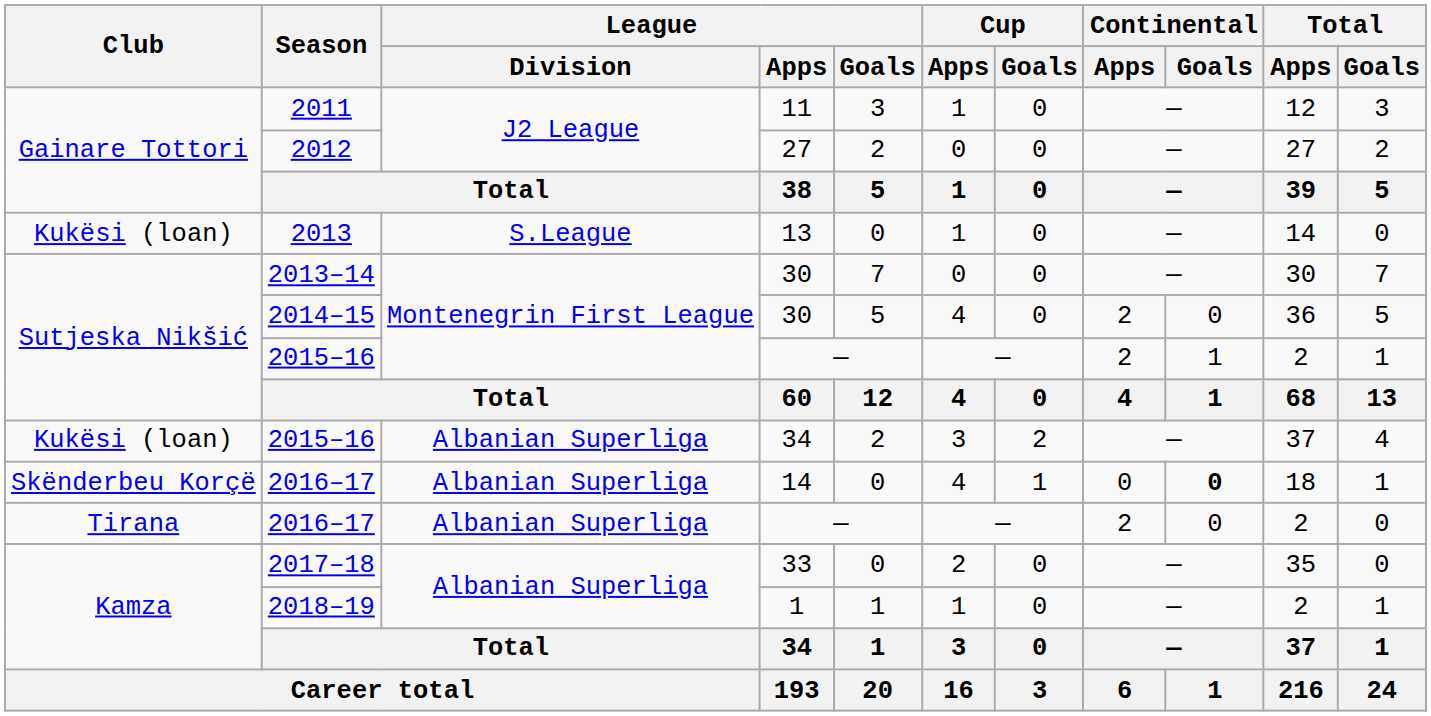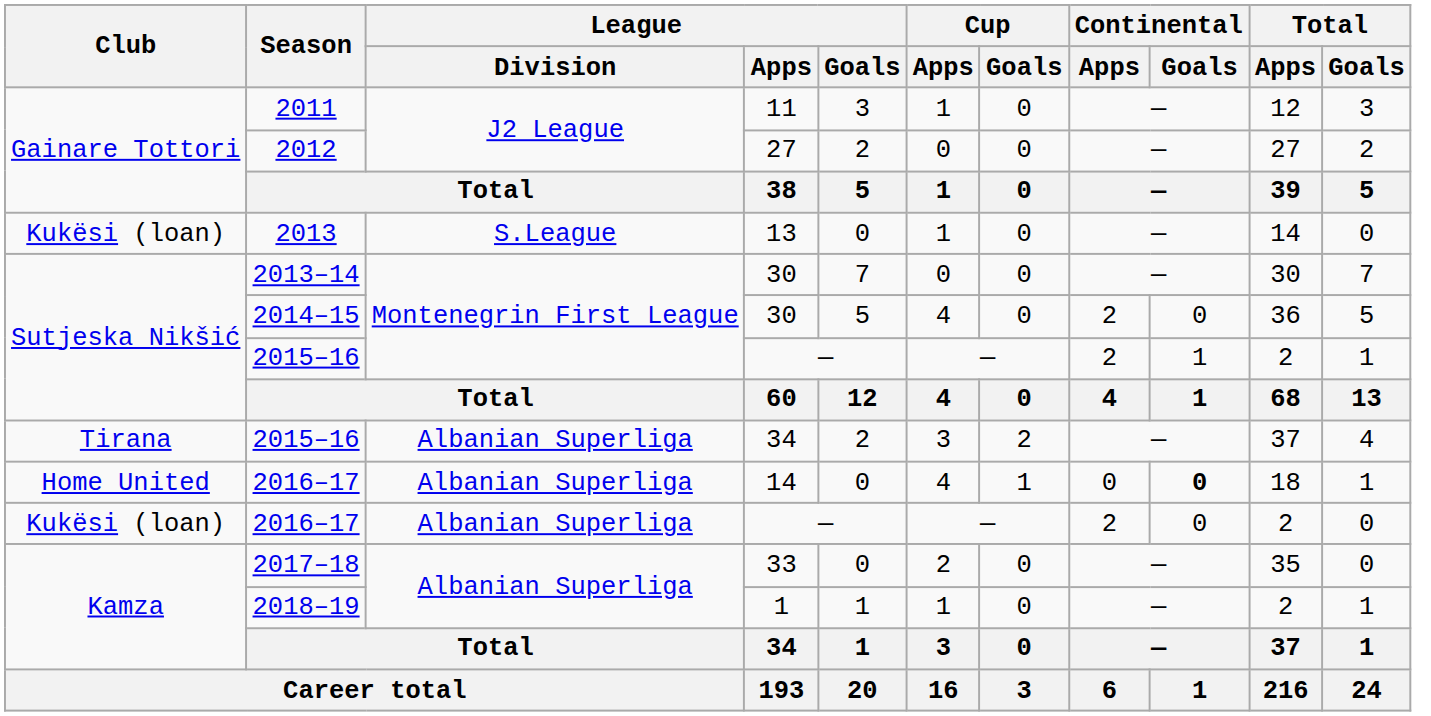2015–16 / 34 | Club: Kukësi (loan) -> Tirana
2016–17 / 14 | Club: Skënderbeu Korçë -> Home United
2016–17 / — | Club: Tirana -> Kukësi (loan)
